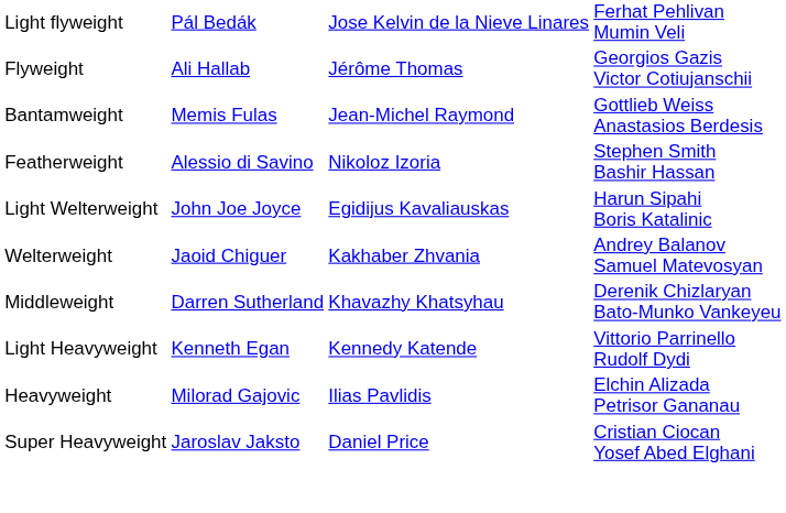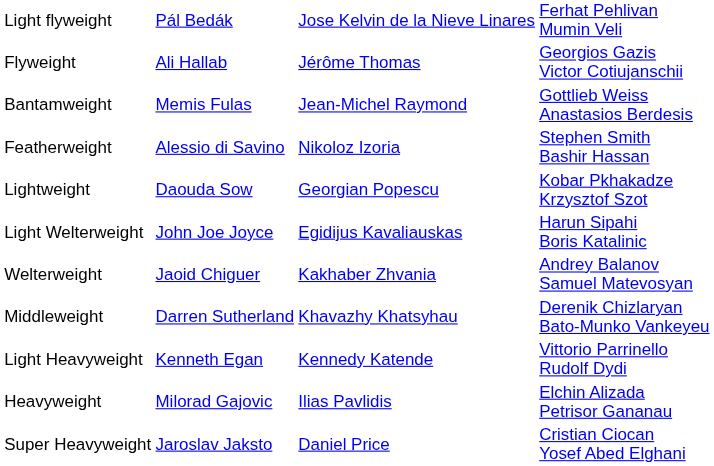+ row: Lightweight | Daouda Sow | Georgian Popescu | Kobar Pkhakadze Krzysztof Szot
